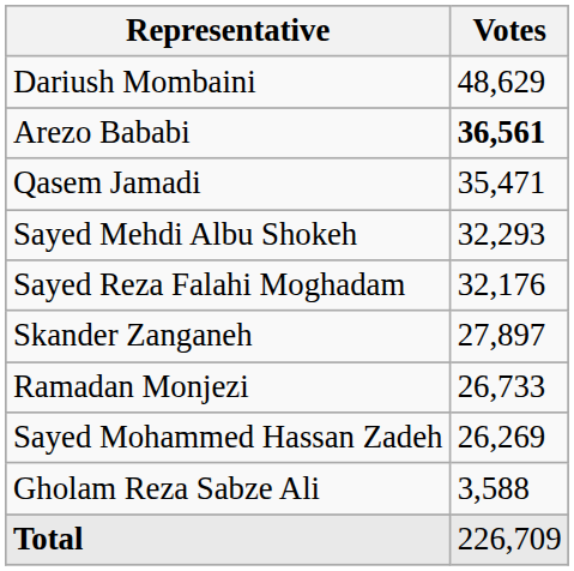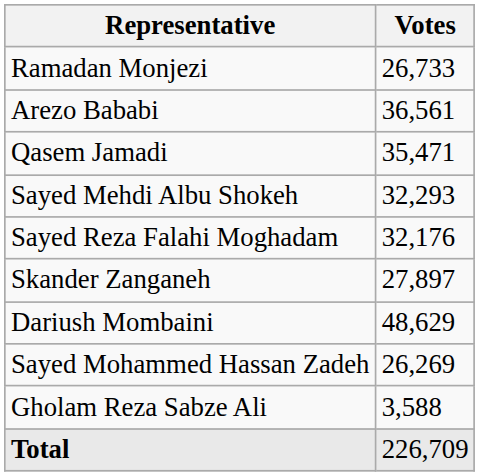rows swapped: Dariush Mombaini <-> Ramadan Monjezi
Arezo Bababi | Votes: bold -> normal
